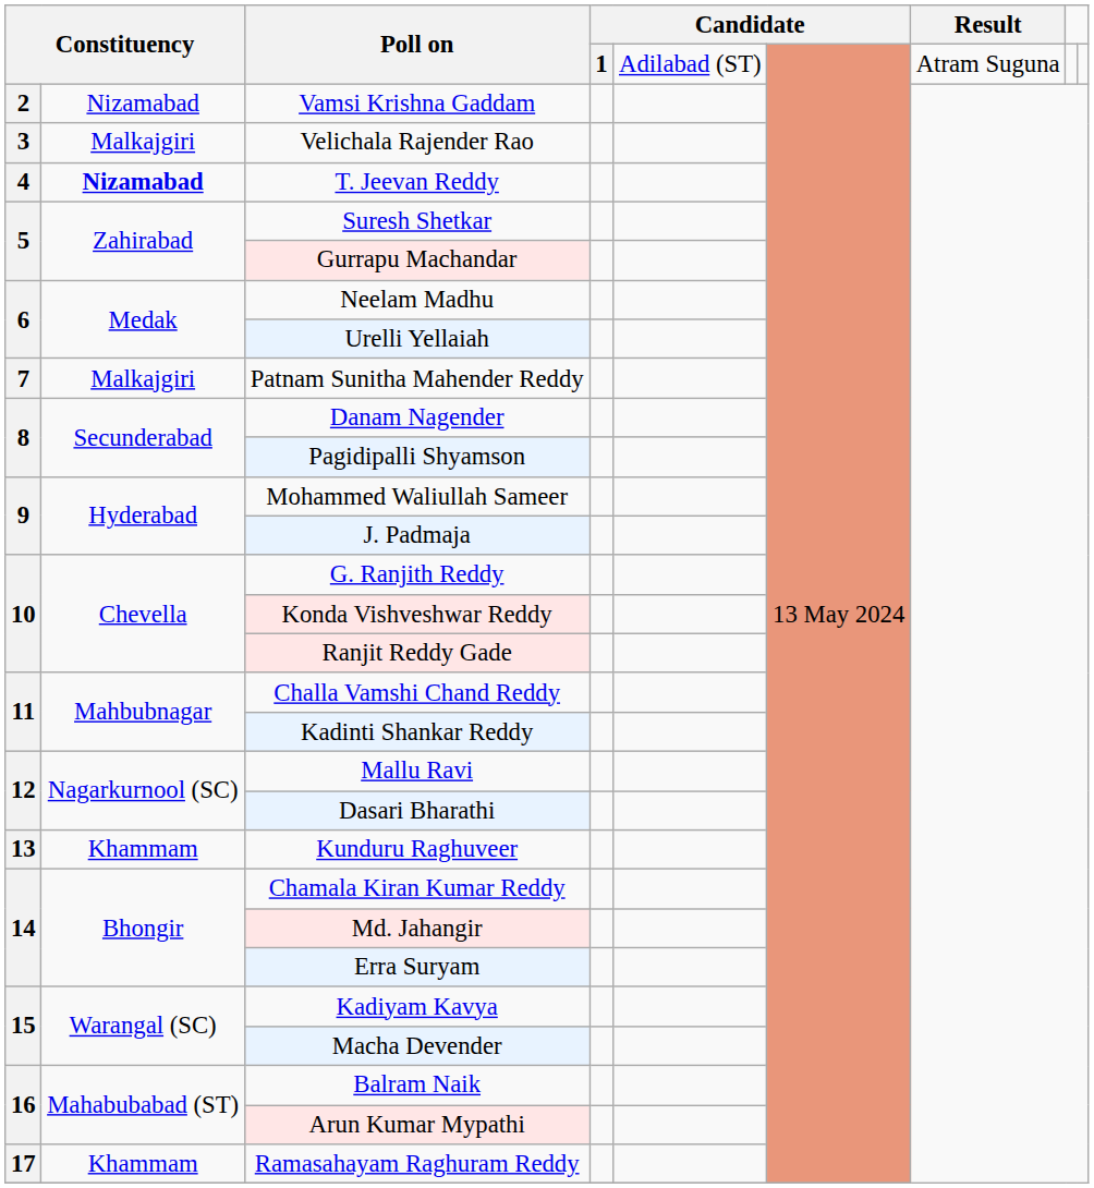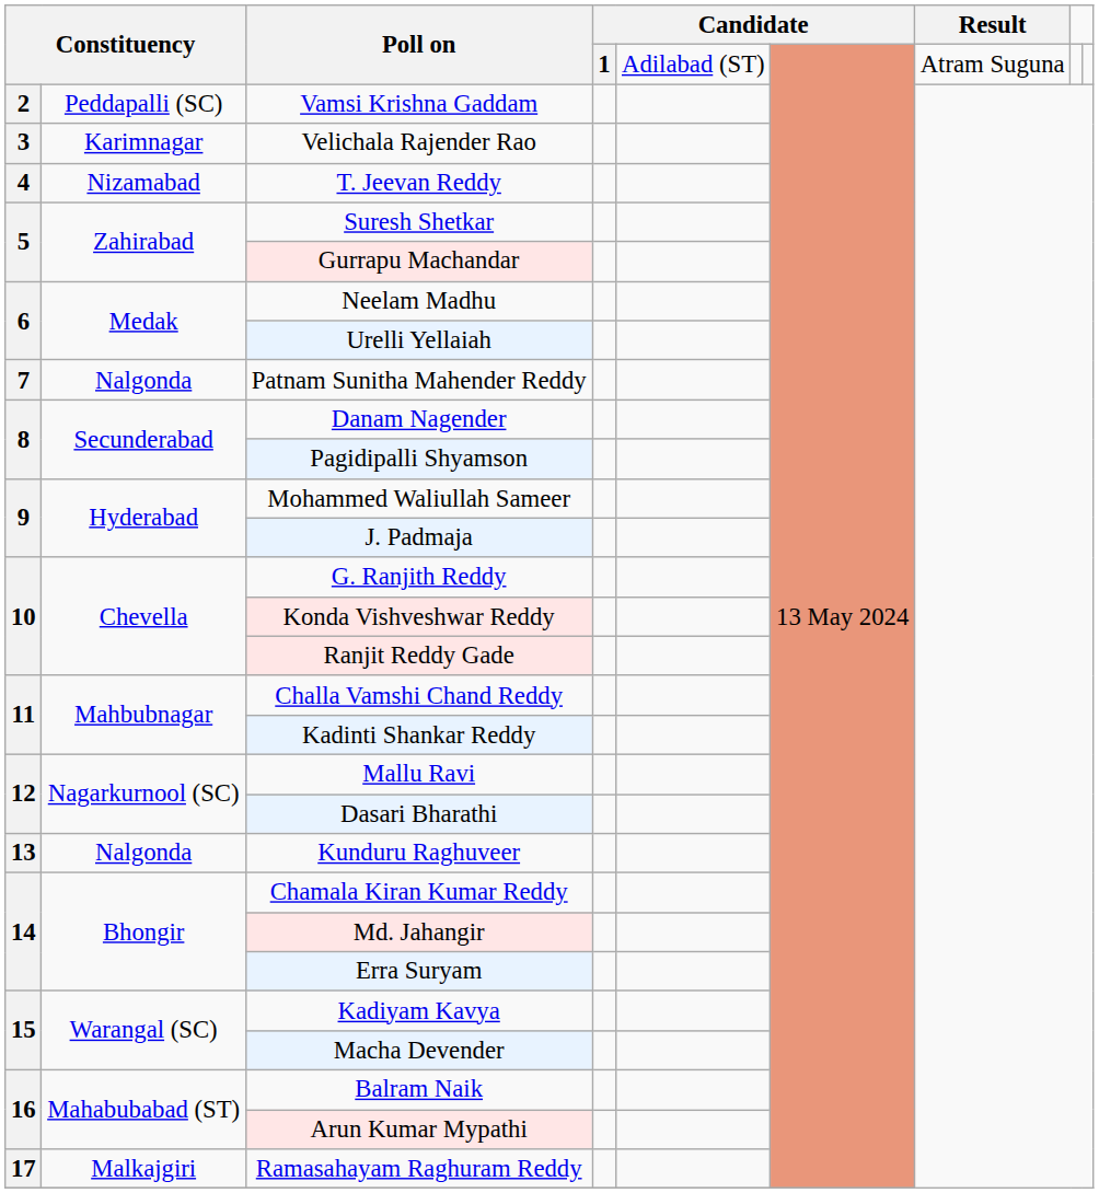Vamsi Krishna Gaddam | column 2: Nizamabad -> Peddapalli (SC)
Velichala Rajender Rao | column 2: Malkajgiri -> Karimnagar
T. Jeevan Reddy | column 2: bold -> normal
Patnam Sunitha Mahender Reddy | column 2: Malkajgiri -> Nalgonda
Kunduru Raghuveer | column 2: Khammam -> Nalgonda
Ramasahayam Raghuram Reddy | column 2: Khammam -> Malkajgiri
